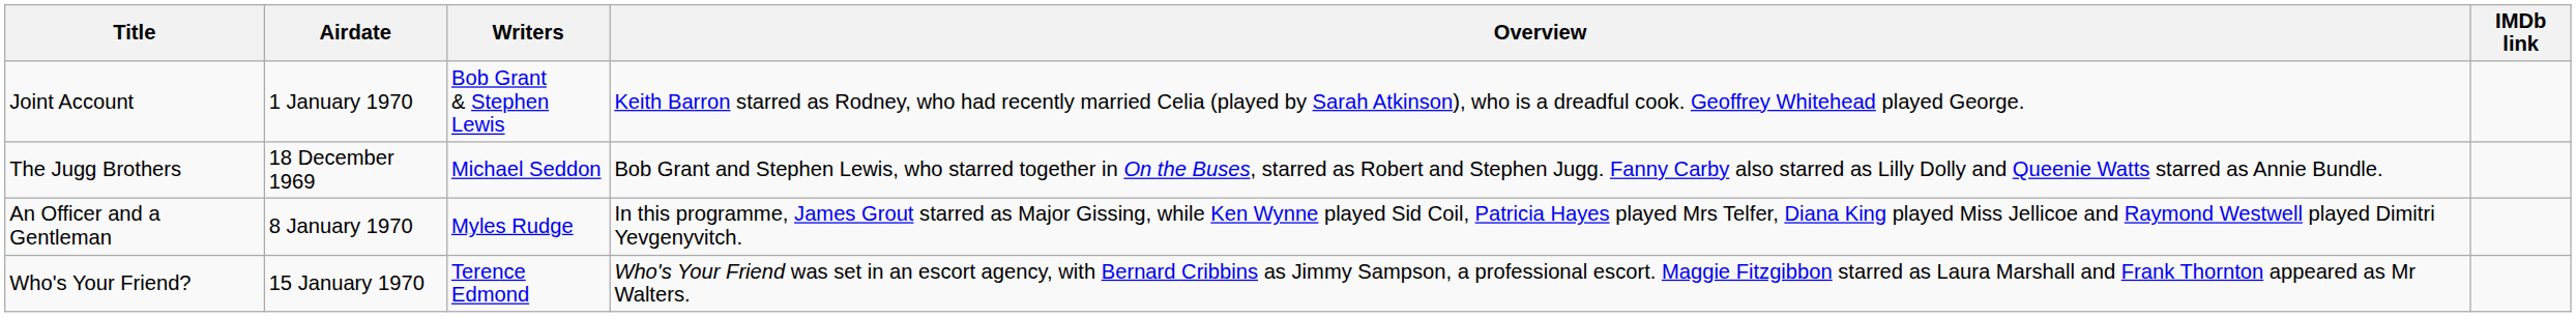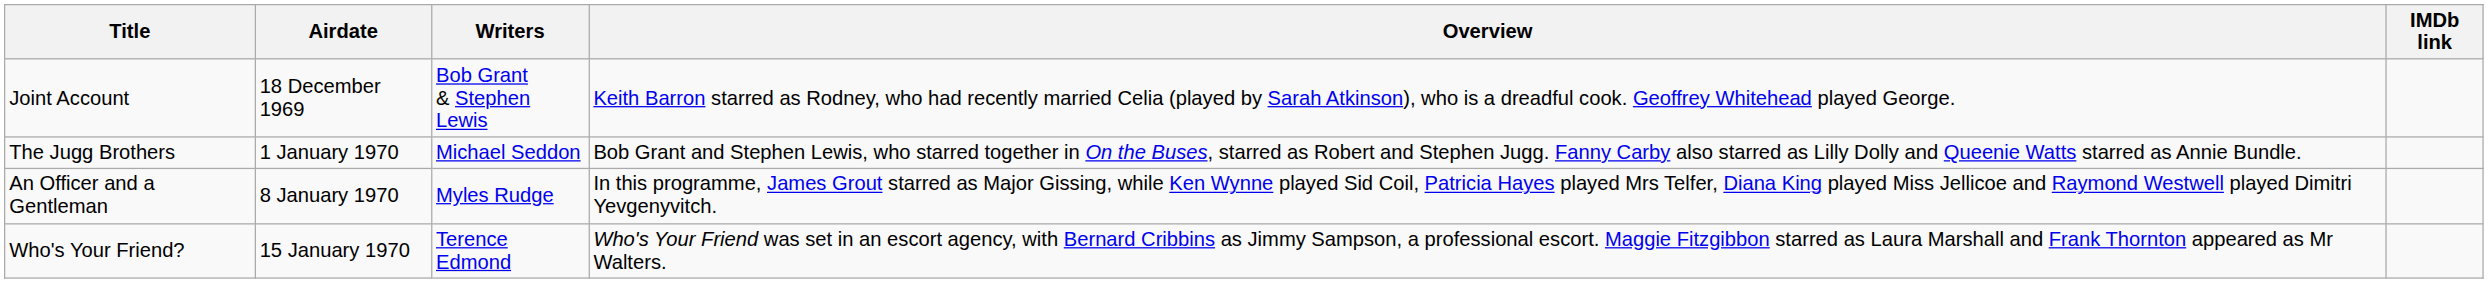Joint Account | Airdate: 1 January 1970 -> 18 December 1969
The Jugg Brothers | Airdate: 18 December 1969 -> 1 January 1970
